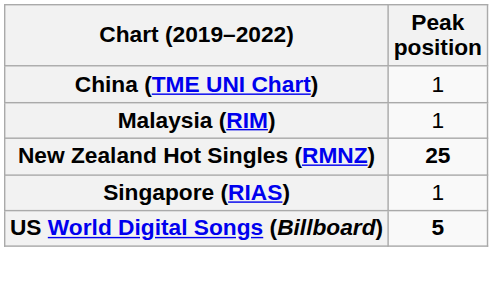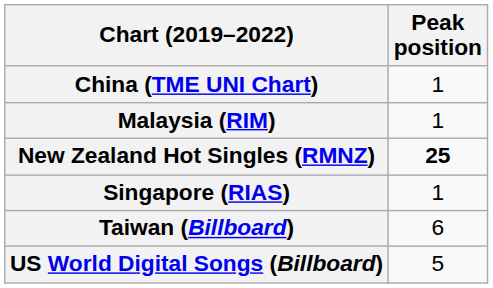+ row: Taiwan (Billboard) | 6
US World Digital Songs (Billboard) | Peak position: bold -> normal
